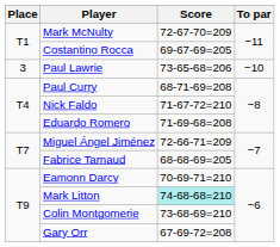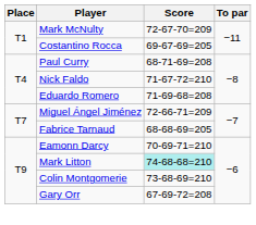- row: 3 | Paul Lawrie | 73-65-68=206 | −10
